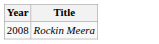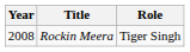+ column: Role | Tiger Singh
